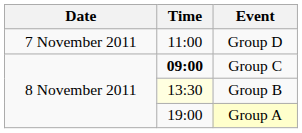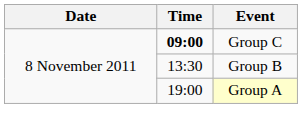- row: 7 November 2011 | 11:00 | Group D
Group B | Time: lightyellow background -> no background
